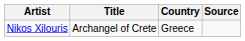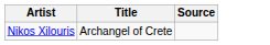- column: Country | Greece
